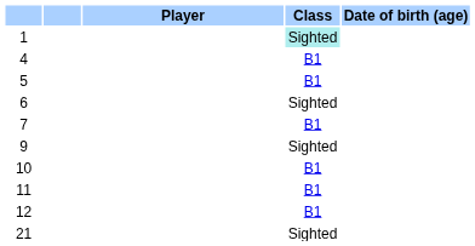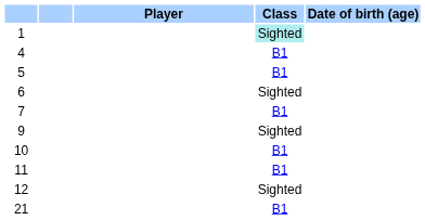12 | Class: B1 -> Sighted
21 | Class: Sighted -> B1
